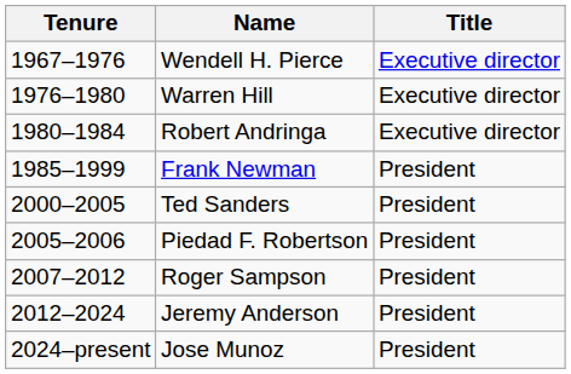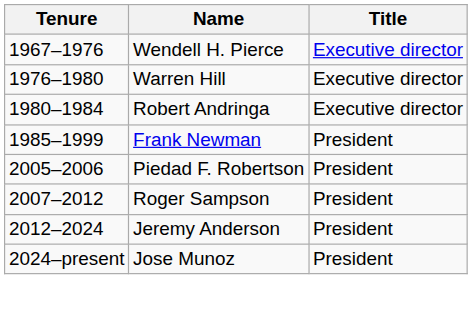- row: 2000–2005 | Ted Sanders | President
